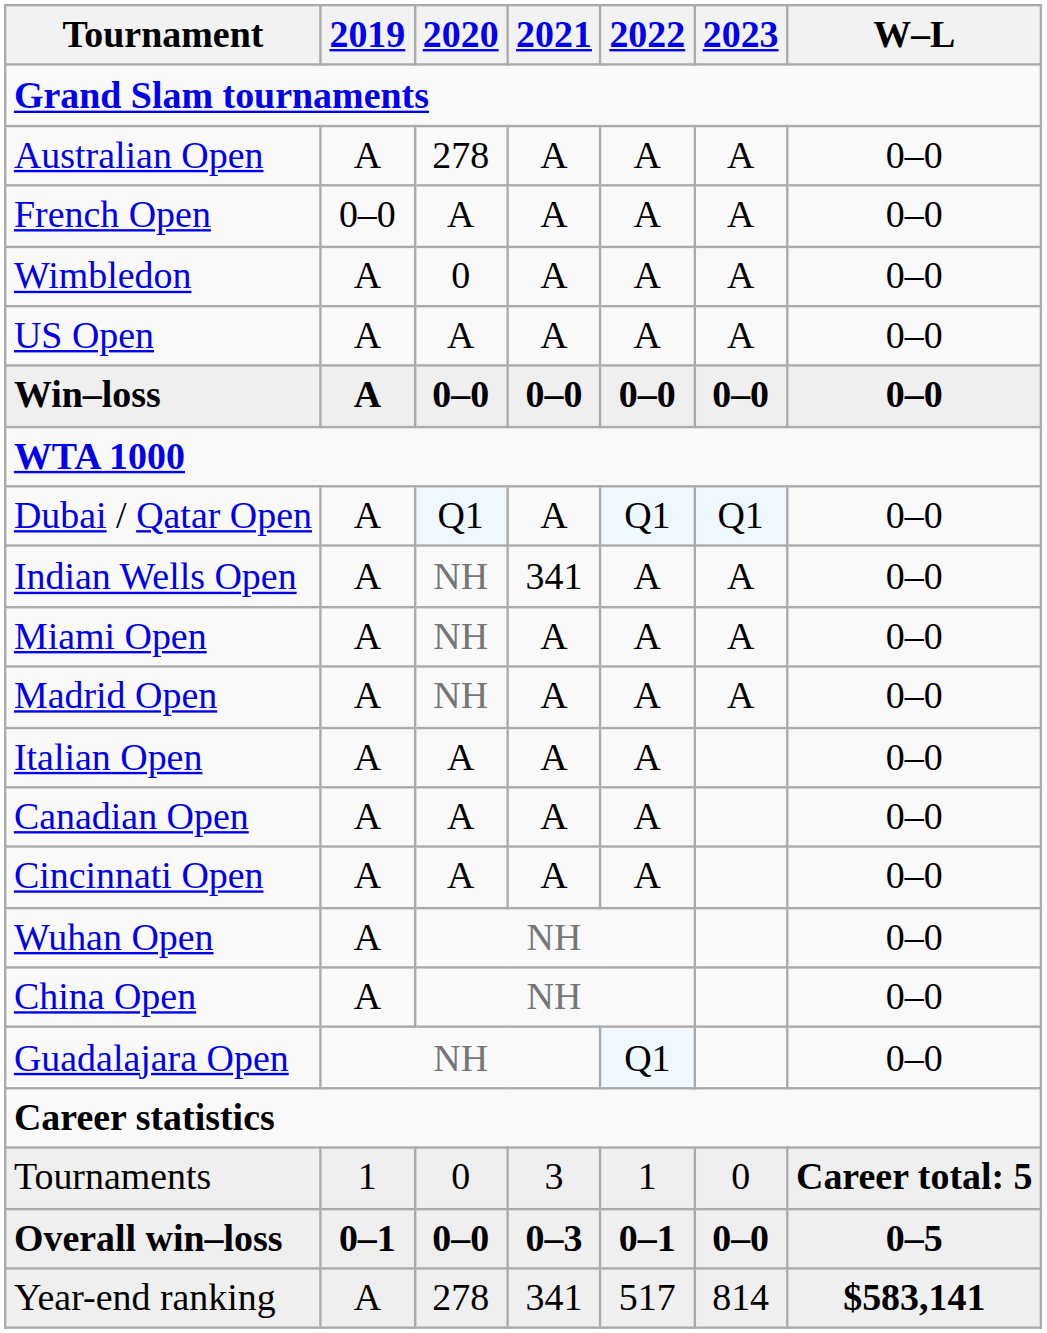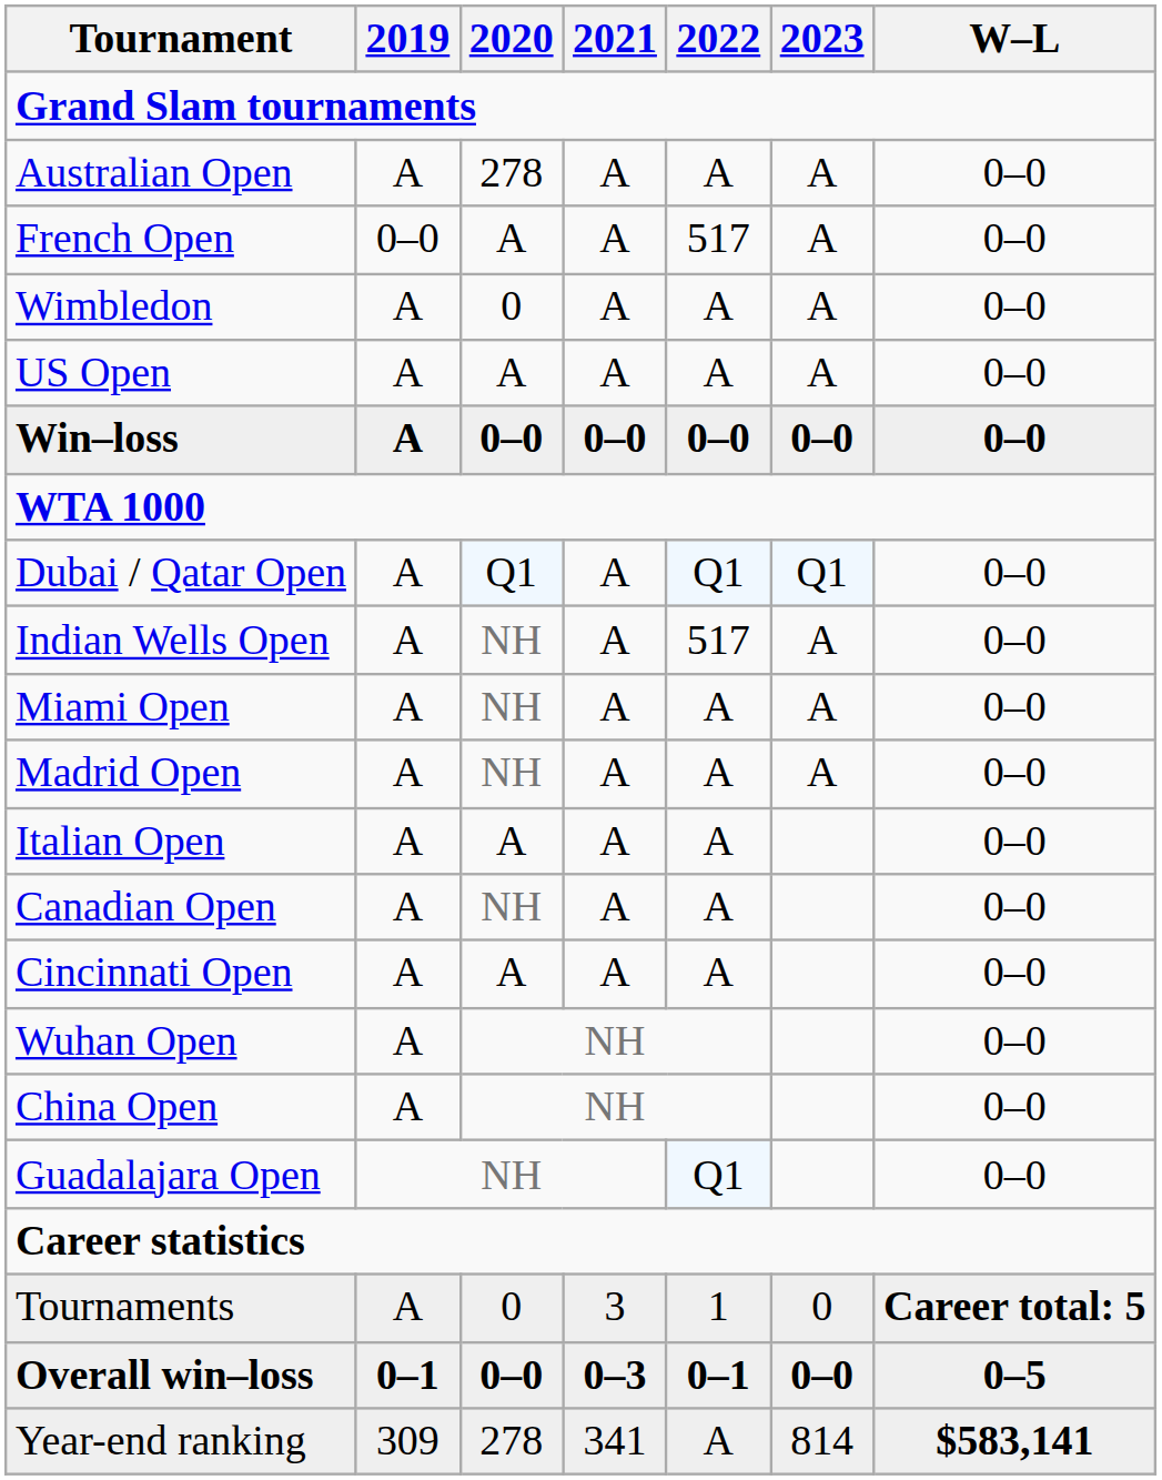French Open | 2022: A -> 517
Indian Wells Open | 2021: 341 -> A
Indian Wells Open | 2022: A -> 517
Canadian Open | 2020: A -> NH
Tournaments | 2019: 1 -> A
Year-end ranking | 2019: A -> 309
Year-end ranking | 2022: 517 -> A
